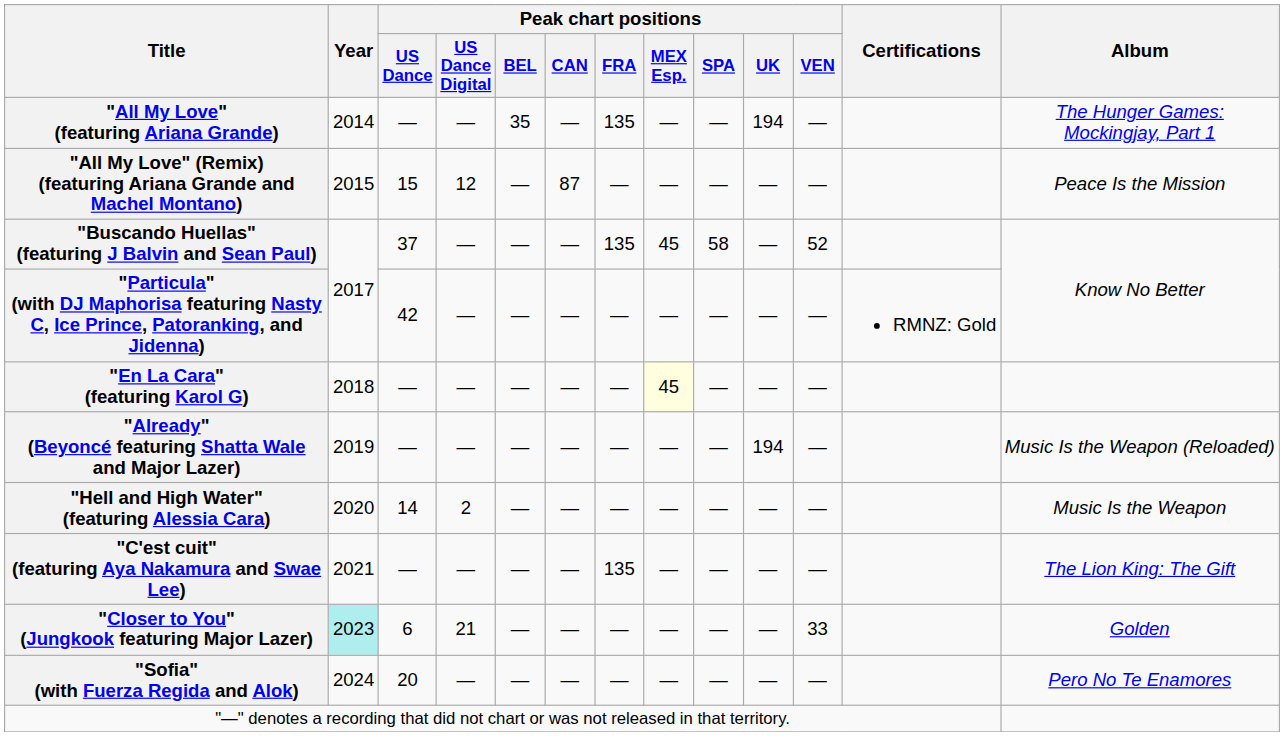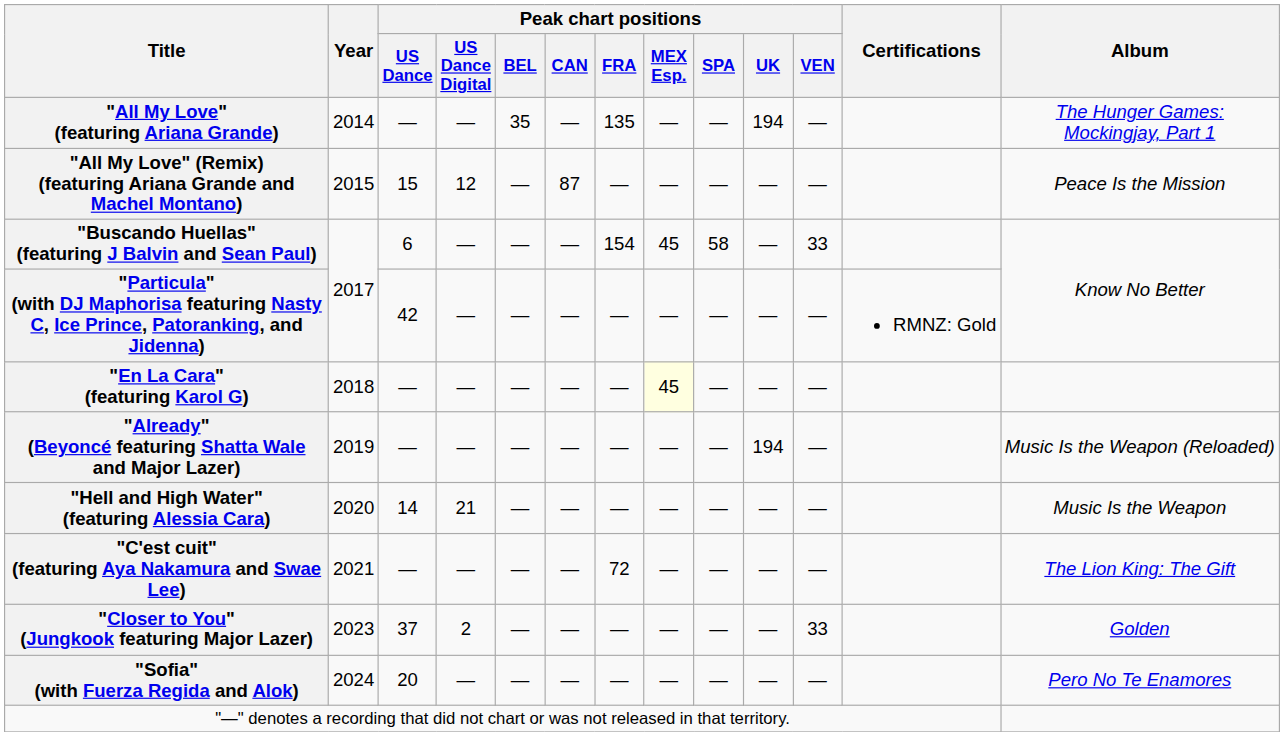"Buscando Huellas" (featuring J Balvin and Sean Paul) | Peak chart positions / US Dance: 37 -> 6
"Buscando Huellas" (featuring J Balvin and Sean Paul) | Peak chart positions / FRA: 135 -> 154
"Buscando Huellas" (featuring J Balvin and Sean Paul) | Peak chart positions / VEN: 52 -> 33
"Hell and High Water" (featuring Alessia Cara) | Peak chart positions / US Dance Digital: 2 -> 21
"C'est cuit" (featuring Aya Nakamura and Swae Lee) | Peak chart positions / FRA: 135 -> 72
"Closer to You" (Jungkook featuring Major Lazer) | Year: paleturquoise background -> no background
"Closer to You" (Jungkook featuring Major Lazer) | Peak chart positions / US Dance: 6 -> 37
"Closer to You" (Jungkook featuring Major Lazer) | Peak chart positions / US Dance Digital: 21 -> 2
